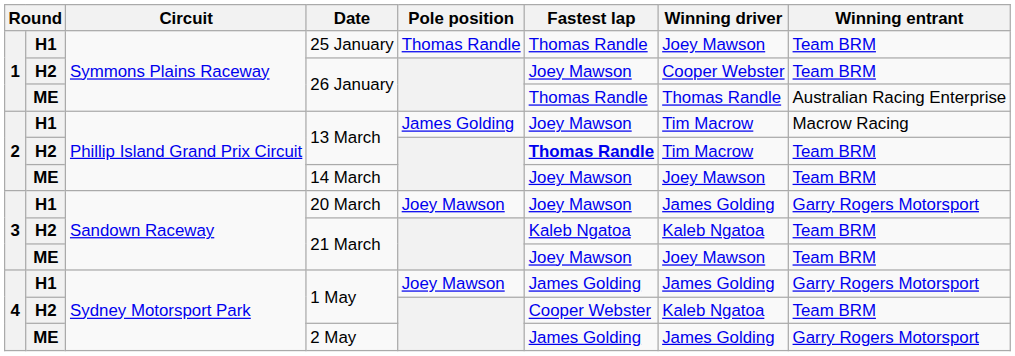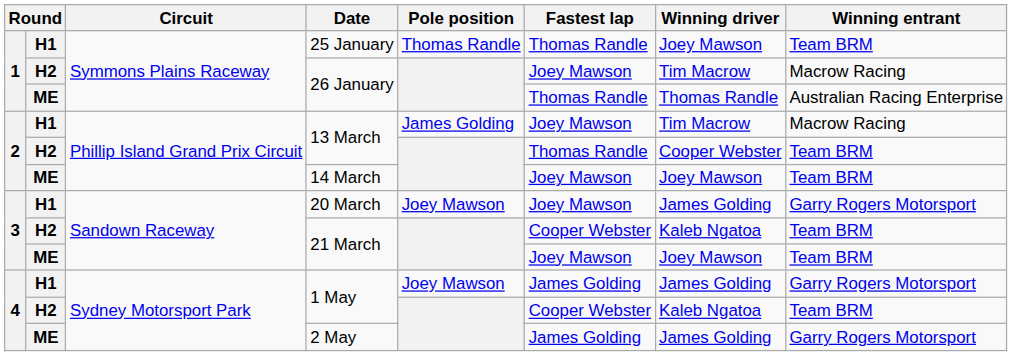H2 / 26 January | Winning driver: Cooper Webster -> Tim Macrow
H2 / 26 January | Winning entrant: Team BRM -> Macrow Racing
H2 / 13 March | Fastest lap: bold -> normal
H2 / 13 March | Winning driver: Tim Macrow -> Cooper Webster
H2 / 21 March | Fastest lap: Kaleb Ngatoa -> Cooper Webster
